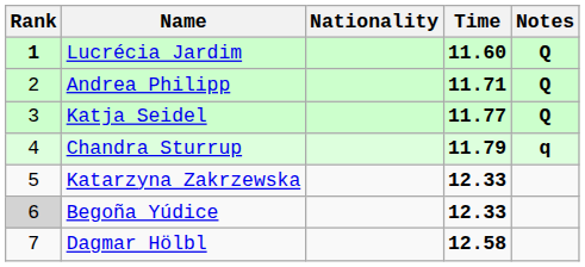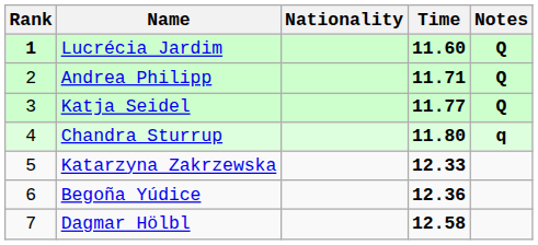Chandra Sturrup | Time: 11.79 -> 11.80
Begoña Yúdice | Rank: lightgrey background -> no background
Begoña Yúdice | Time: 12.33 -> 12.36
